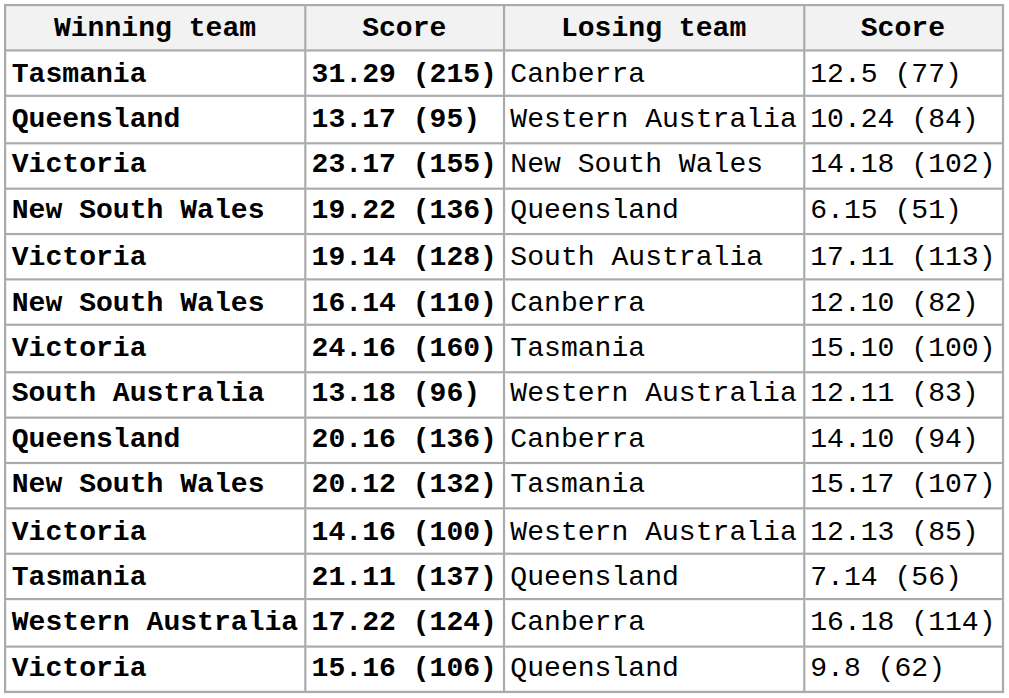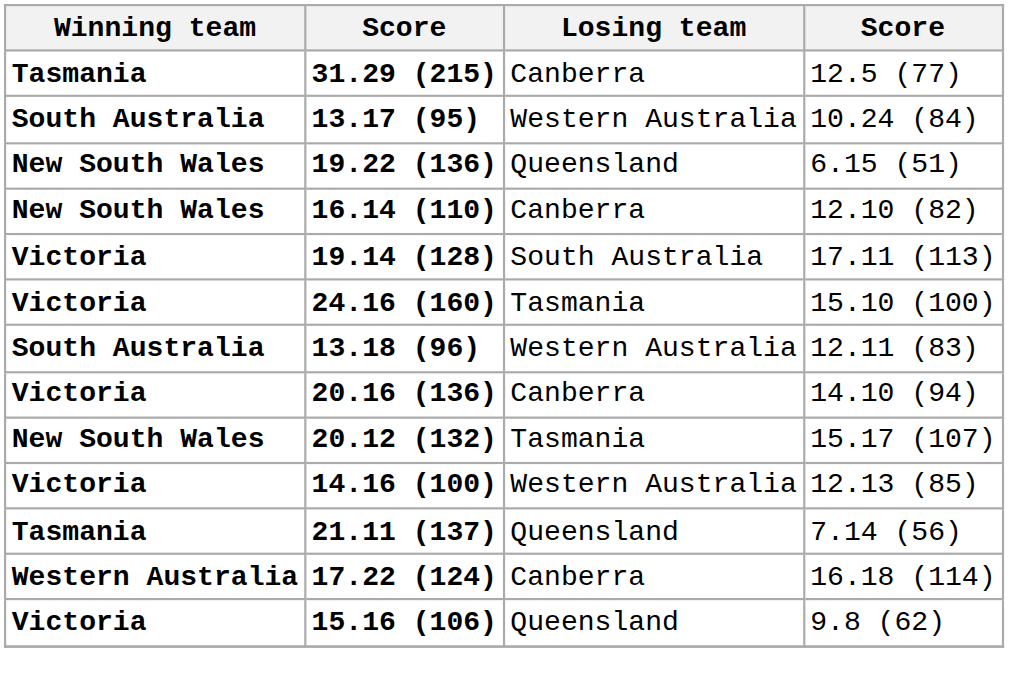13.17 (95) | Winning team: Queensland -> South Australia
- row: Victoria | 23.17 (155) | New South Wales | 14.18 (102)
rows swapped: 19.14 (128) <-> 16.14 (110)
20.16 (136) | Winning team: Queensland -> Victoria
